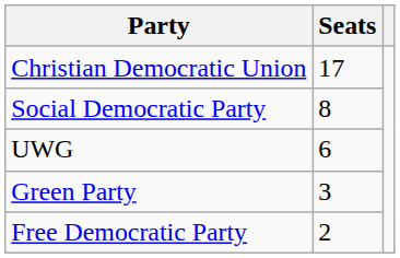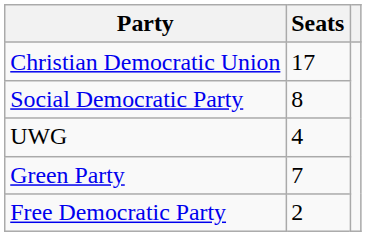UWG | Seats: 6 -> 4
Green Party | Seats: 3 -> 7
